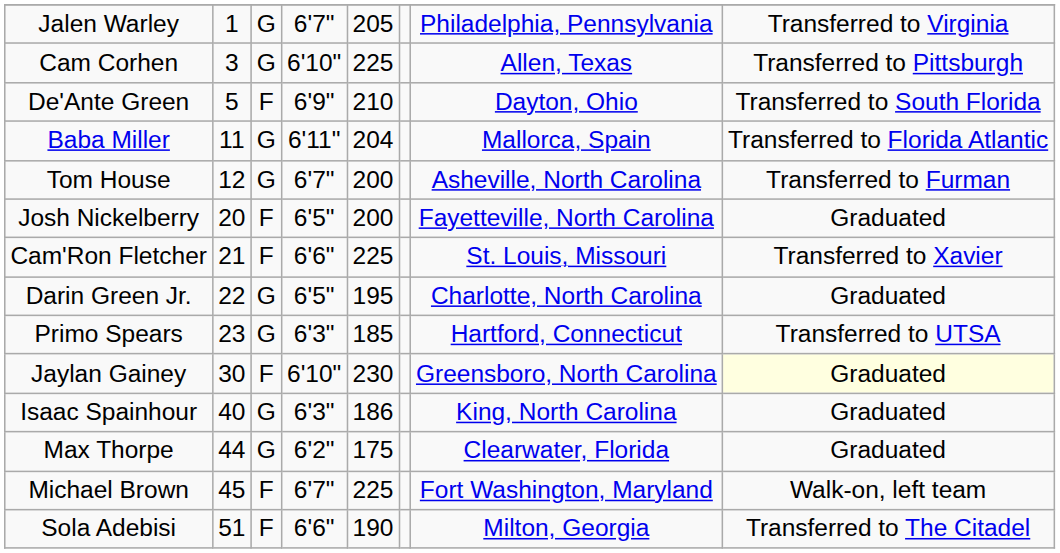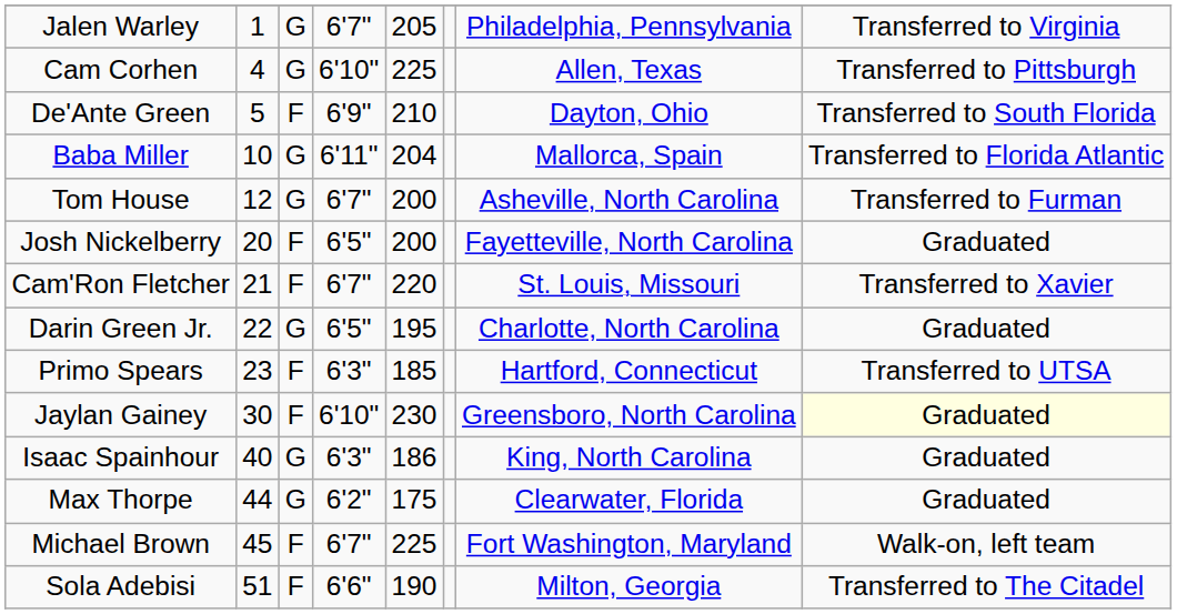Cam Corhen | column 2: 3 -> 4
Baba Miller | column 2: 11 -> 10
Cam'Ron Fletcher | column 4: 6'6" -> 6'7"
Cam'Ron Fletcher | column 5: 225 -> 220
Primo Spears | column 3: G -> F
